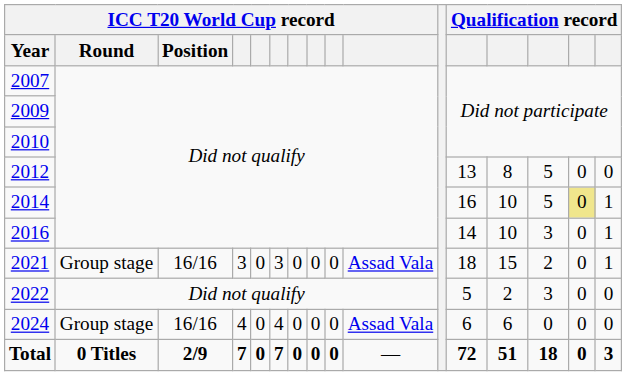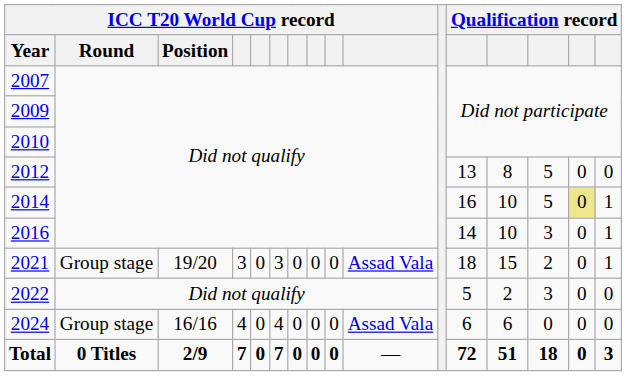2021 | ICC T20 World Cup record / Position: 16/16 -> 19/20
